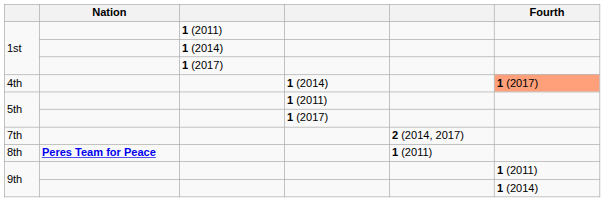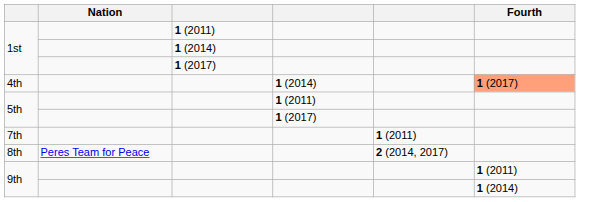7th | column 5: 2 (2014, 2017) -> 1 (2011)
8th | Nation: bold -> normal
8th | column 5: 1 (2011) -> 2 (2014, 2017)
